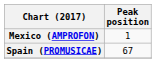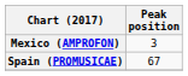Mexico (AMPROFON) | Peak position: 1 -> 3
